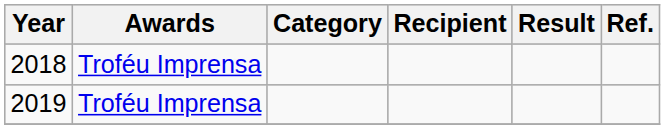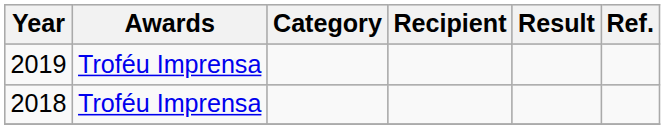rows swapped: 2018 <-> 2019
